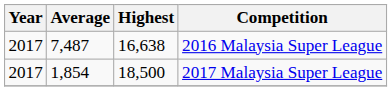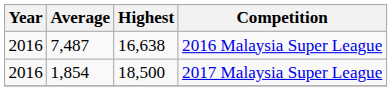2016 Malaysia Super League | Year: 2017 -> 2016
2017 Malaysia Super League | Year: 2017 -> 2016
